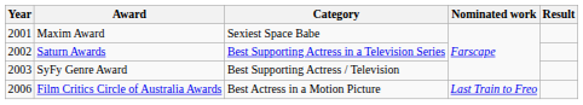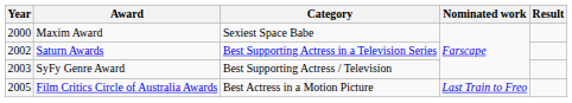Maxim Award | Year: 2001 -> 2000
Film Critics Circle of Australia Awards | Year: 2006 -> 2005
